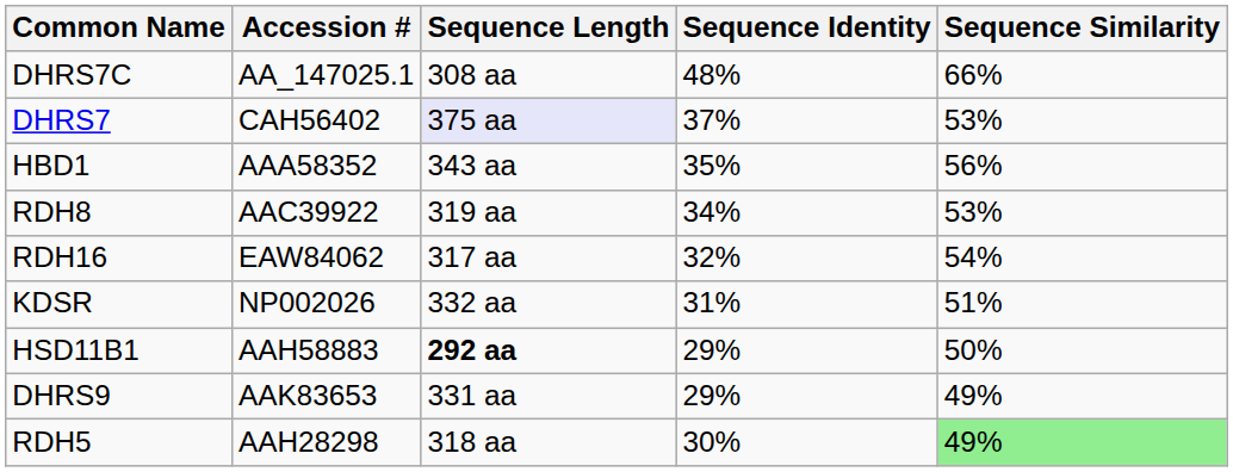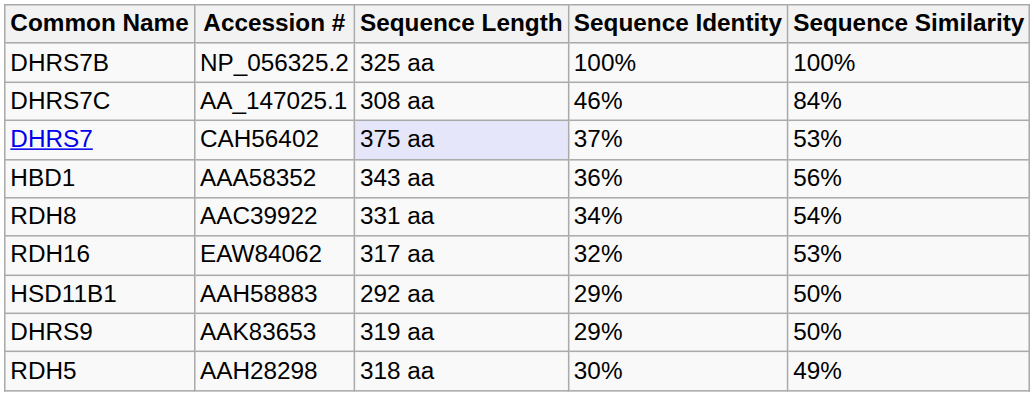+ row: DHRS7B | NP_056325.2 | 325 aa | 100% | 100%
DHRS7C | Sequence Identity: 48% -> 46%
DHRS7C | Sequence Similarity: 66% -> 84%
HBD1 | Sequence Identity: 35% -> 36%
RDH8 | Sequence Length: 319 aa -> 331 aa
RDH8 | Sequence Similarity: 53% -> 54%
RDH16 | Sequence Similarity: 54% -> 53%
- row: KDSR | NP002026 | 332 aa | 31% | 51%
HSD11B1 | Sequence Length: bold -> normal
DHRS9 | Sequence Length: 331 aa -> 319 aa
DHRS9 | Sequence Similarity: 49% -> 50%
RDH5 | Sequence Similarity: lightgreen background -> no background
